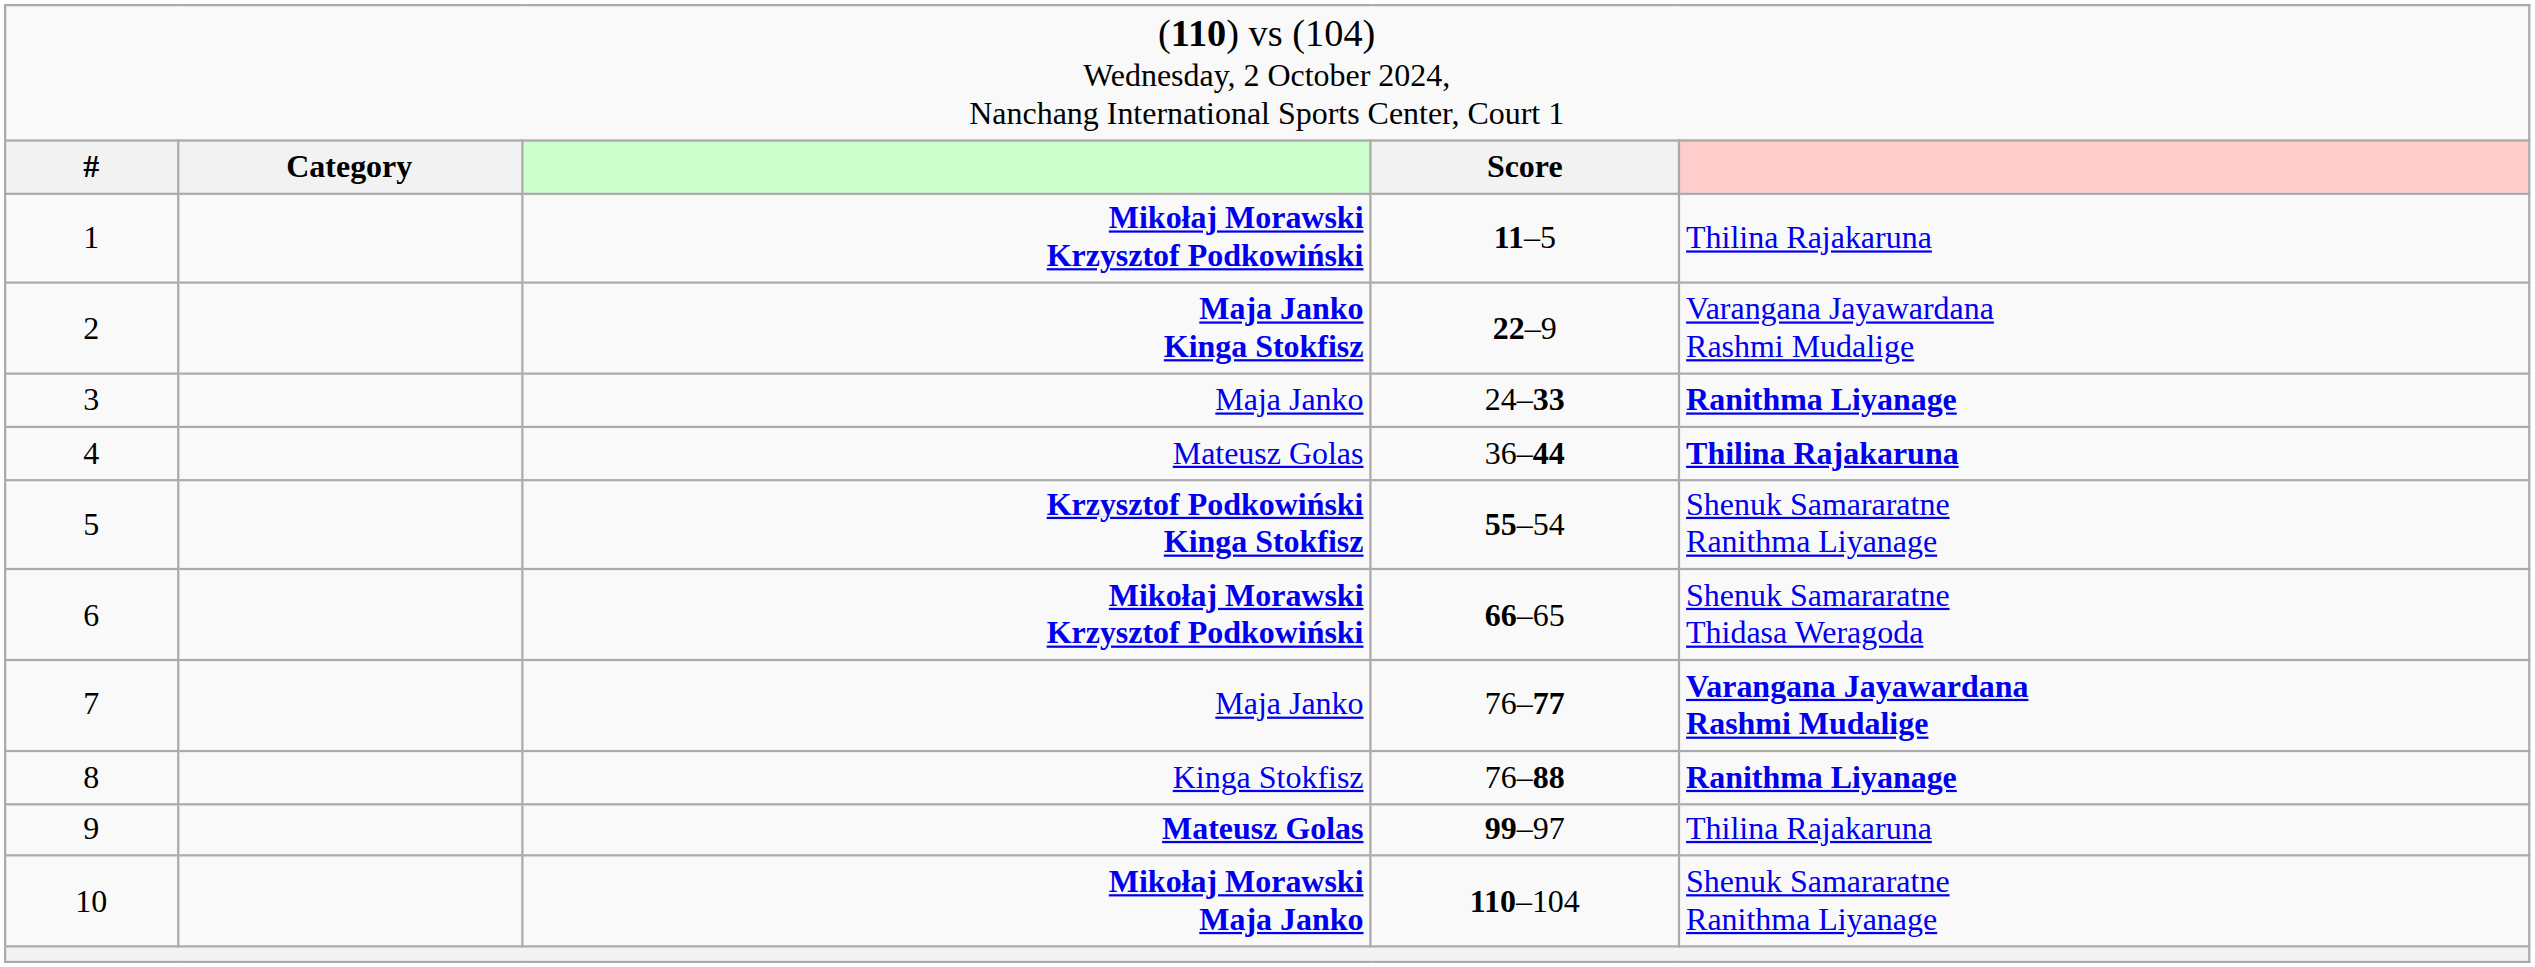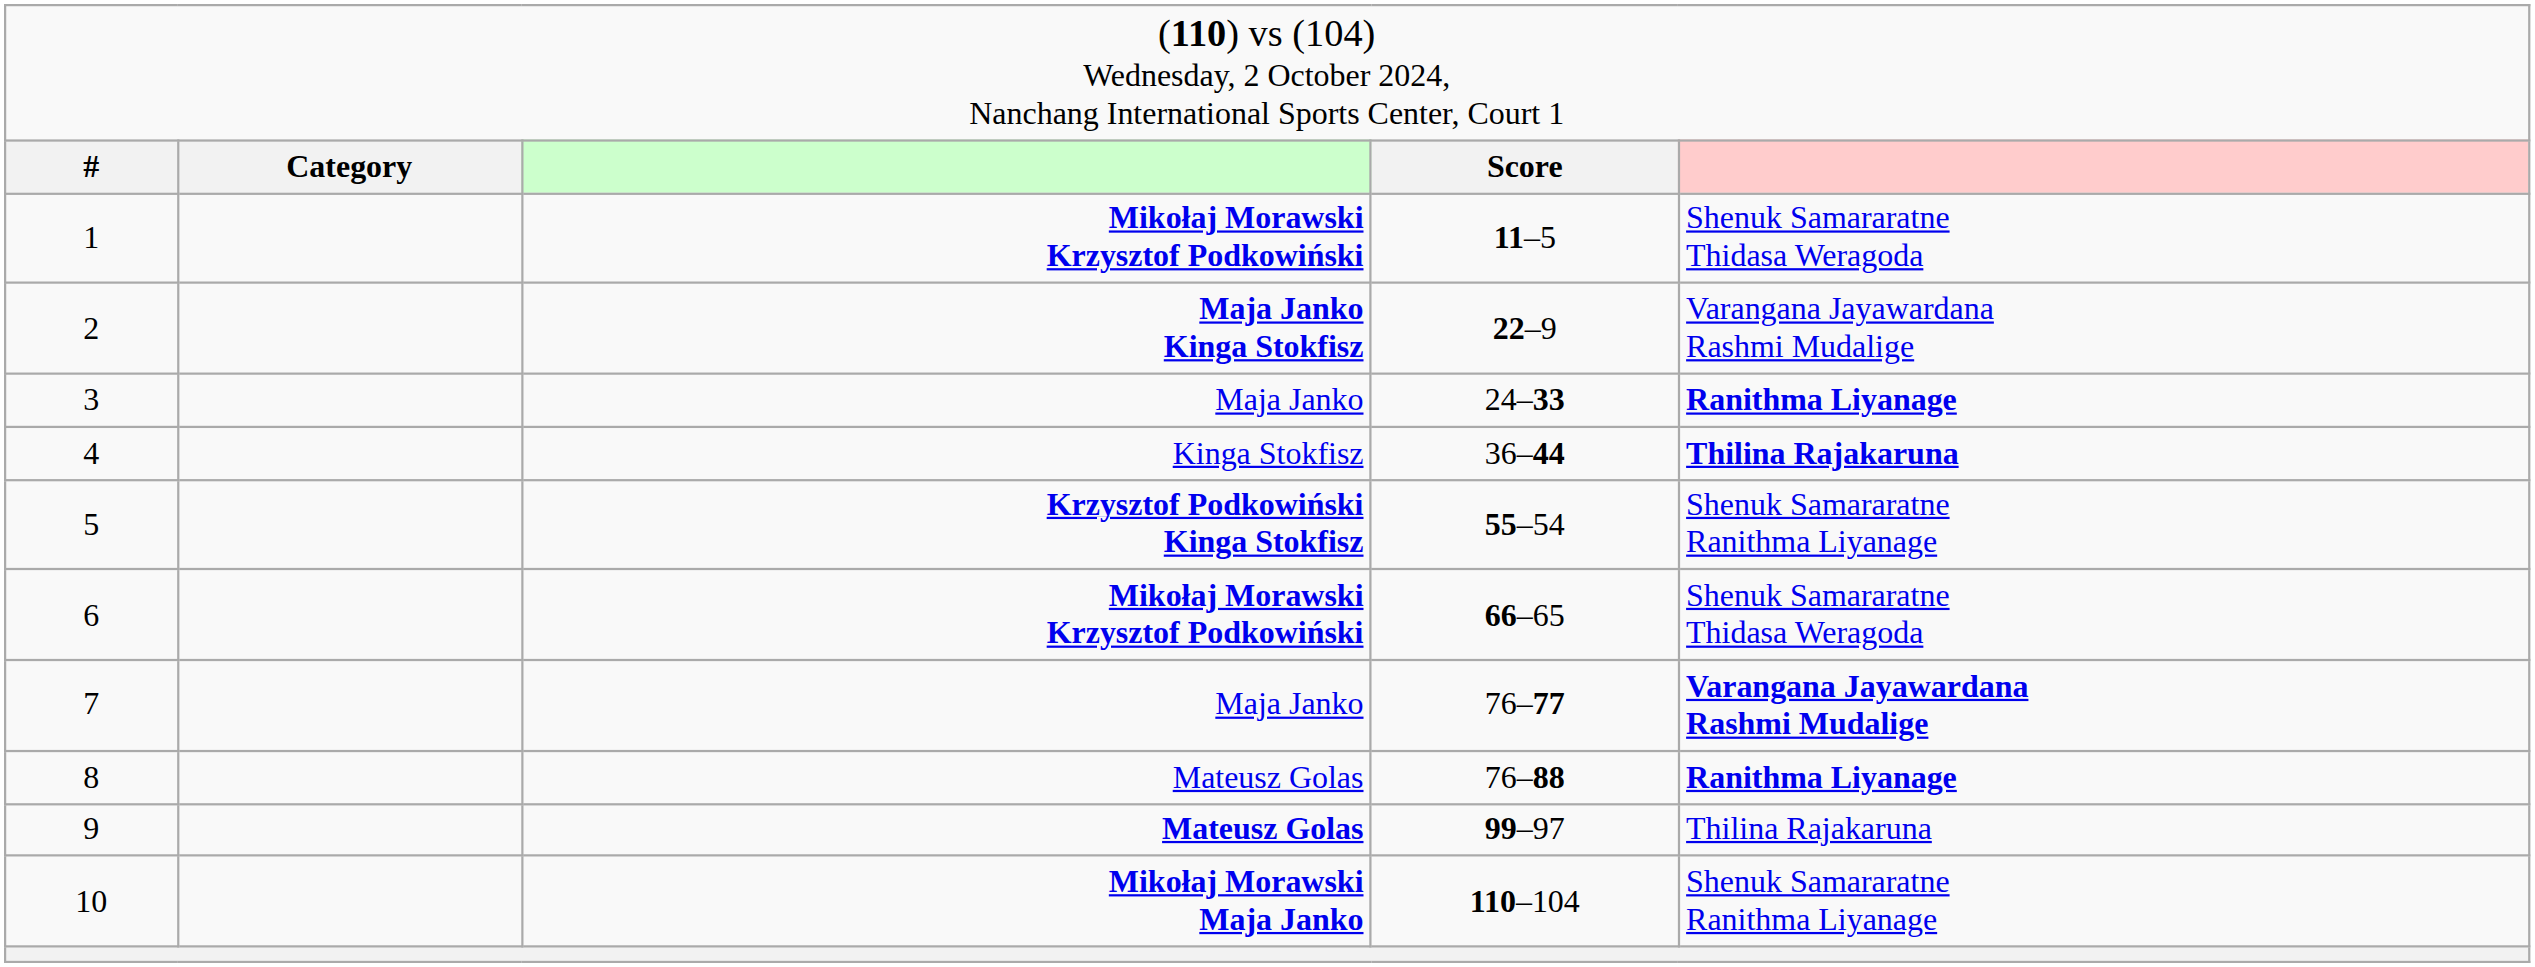1 | column 5: Thilina Rajakaruna -> Shenuk Samararatne Thidasa Weragoda
4 | column 3: Mateusz Golas -> Kinga Stokfisz
8 | column 3: Kinga Stokfisz -> Mateusz Golas
